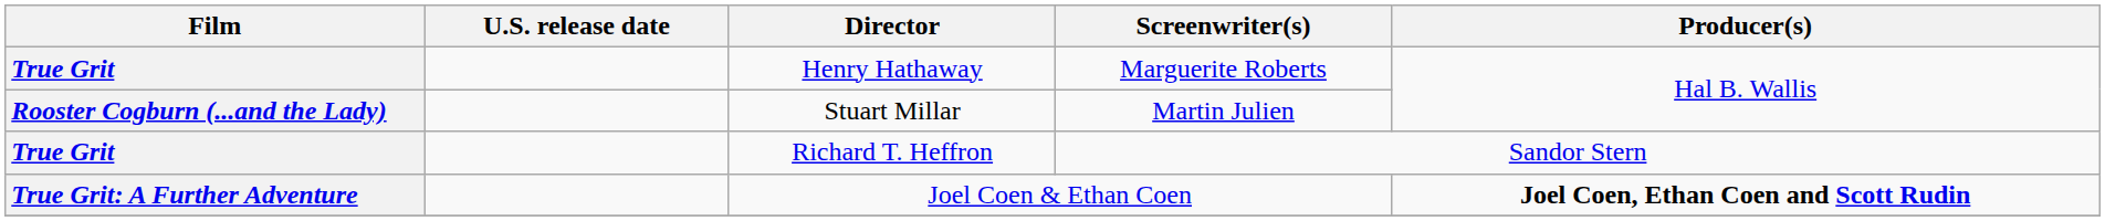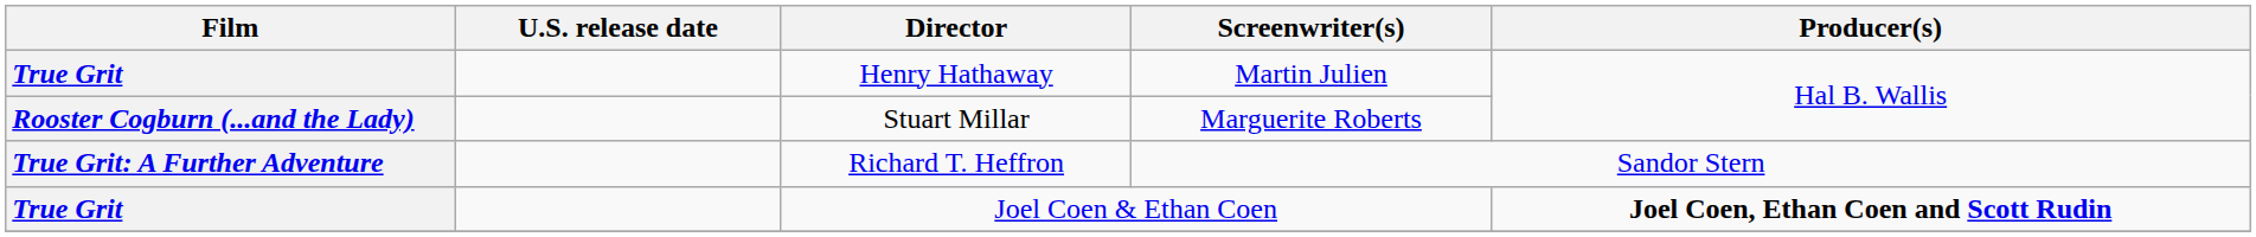Henry Hathaway | Screenwriter(s): Marguerite Roberts -> Martin Julien
Stuart Millar | Screenwriter(s): Martin Julien -> Marguerite Roberts
Richard T. Heffron | Film: True Grit -> True Grit: A Further Adventure
Joel Coen & Ethan Coen | Film: True Grit: A Further Adventure -> True Grit
